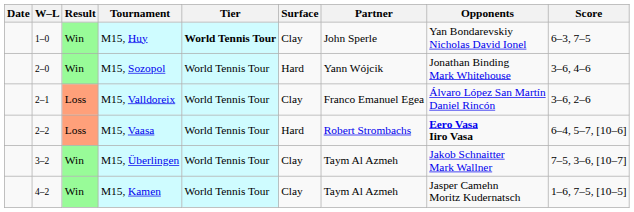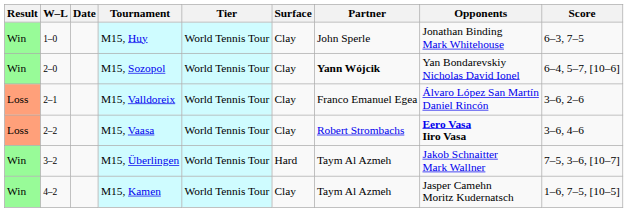columns swapped: Result <-> Date
M15, Huy | Tier: bold -> normal
M15, Huy | Opponents: Yan Bondarevskiy Nicholas David Ionel -> Jonathan Binding Mark Whitehouse
M15, Sozopol | Surface: Hard -> Clay
M15, Sozopol | Partner: normal -> bold
M15, Sozopol | Opponents: Jonathan Binding Mark Whitehouse -> Yan Bondarevskiy Nicholas David Ionel
M15, Sozopol | Score: 3–6, 4–6 -> 6–4, 5–7, [10–6]
M15, Vaasa | Surface: Hard -> Clay
M15, Vaasa | Score: 6–4, 5–7, [10–6] -> 3–6, 4–6
M15, Überlingen | Surface: Clay -> Hard
